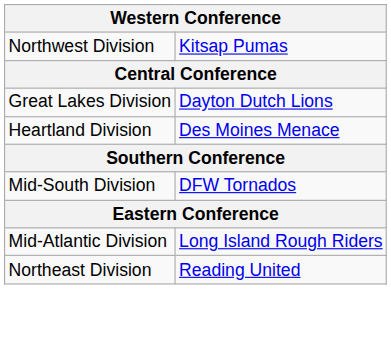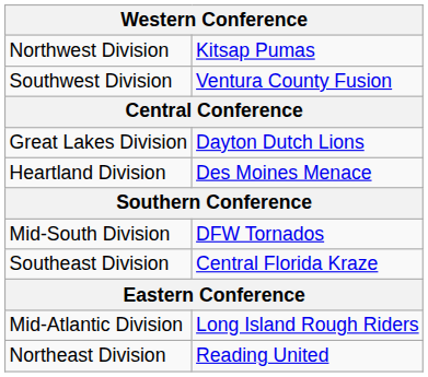+ row: Southwest Division | Ventura County Fusion
+ row: Southeast Division | Central Florida Kraze
